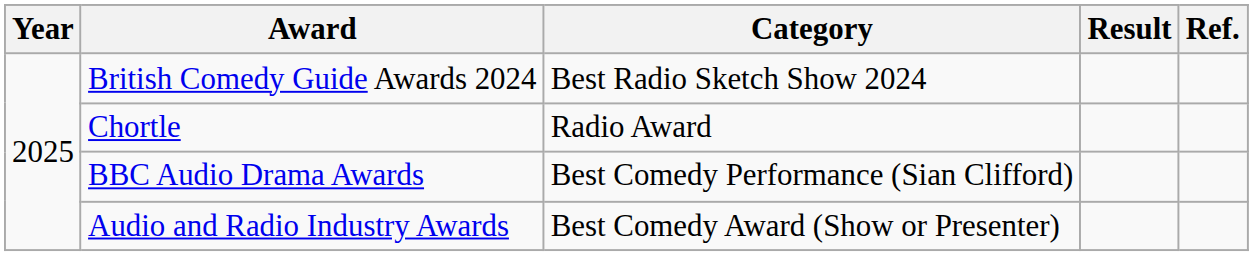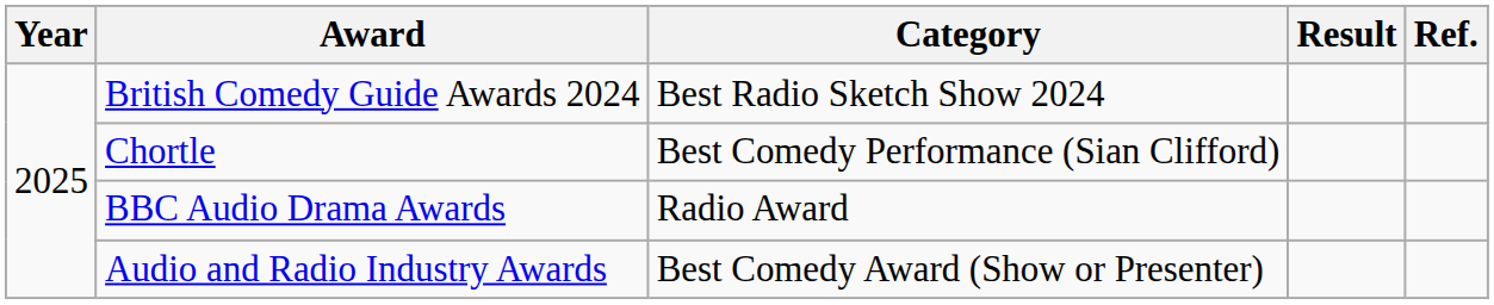Chortle | Category: Radio Award -> Best Comedy Performance (Sian Clifford)
BBC Audio Drama Awards | Category: Best Comedy Performance (Sian Clifford) -> Radio Award
